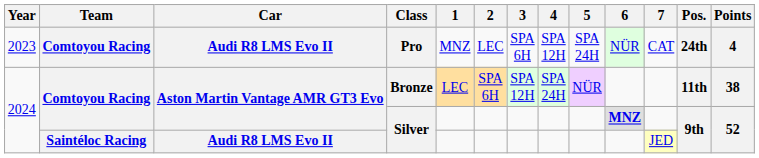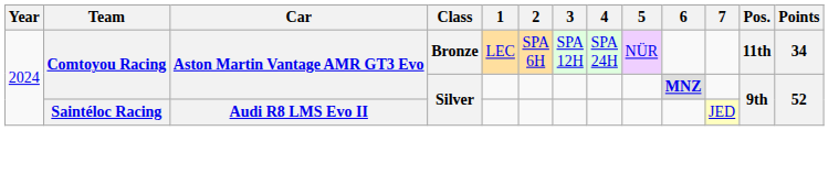- row: 2023 | Comtoyou Racing | Audi R8 LMS Evo II | Pro | MNZ | LEC | SPA 6H | SPA 12H | SPA 24H | NÜR | CAT | 24th | 4
Bronze | Points: 38 -> 34
